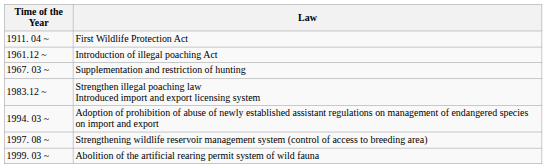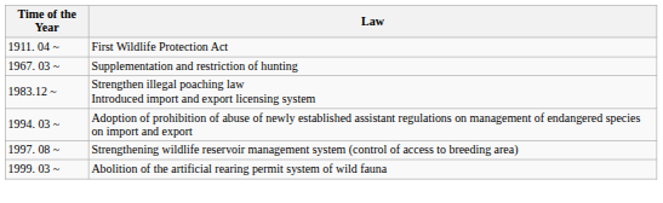- row: 1961.12 ~ | Introduction of illegal poaching Act
